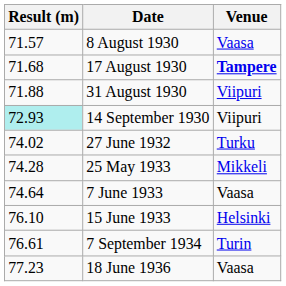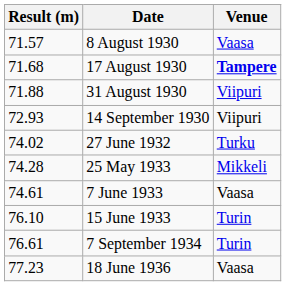14 September 1930 | Result (m): paleturquoise background -> no background
7 June 1933 | Result (m): 74.64 -> 74.61
15 June 1933 | Venue: Helsinki -> Turin
